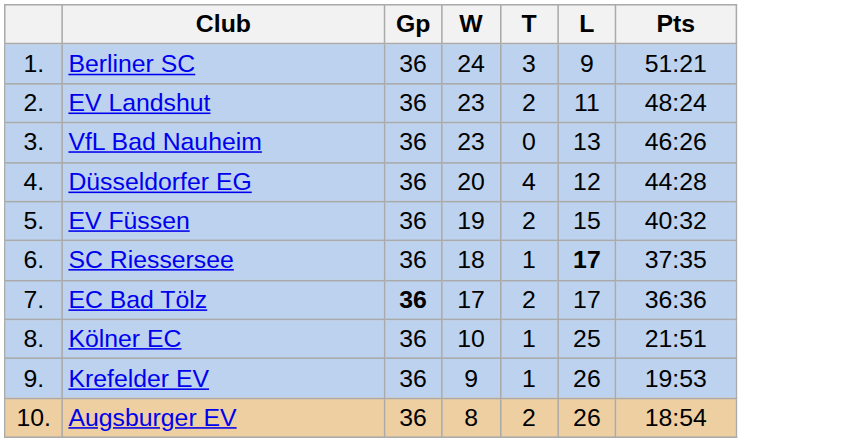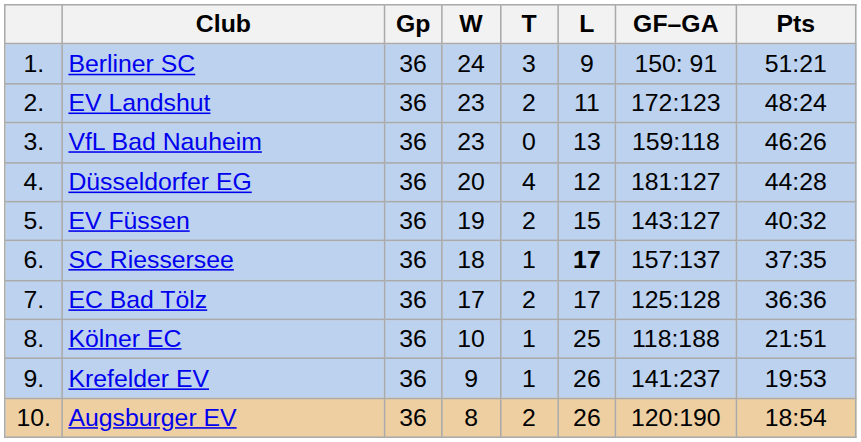+ column: GF–GA | 150: 91 | 172:123 | 159:118 | 181:127 | 143:127 | 157:137 | 125:128 | 118:188 | 141:237 | 120:190
EC Bad Tölz | Gp: bold -> normal
